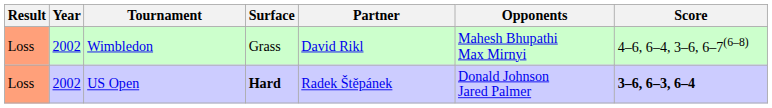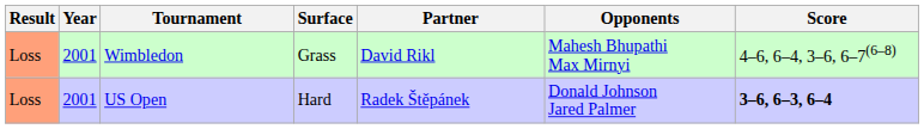Wimbledon | Year: 2002 -> 2001
US Open | Year: 2002 -> 2001
US Open | Surface: bold -> normal
